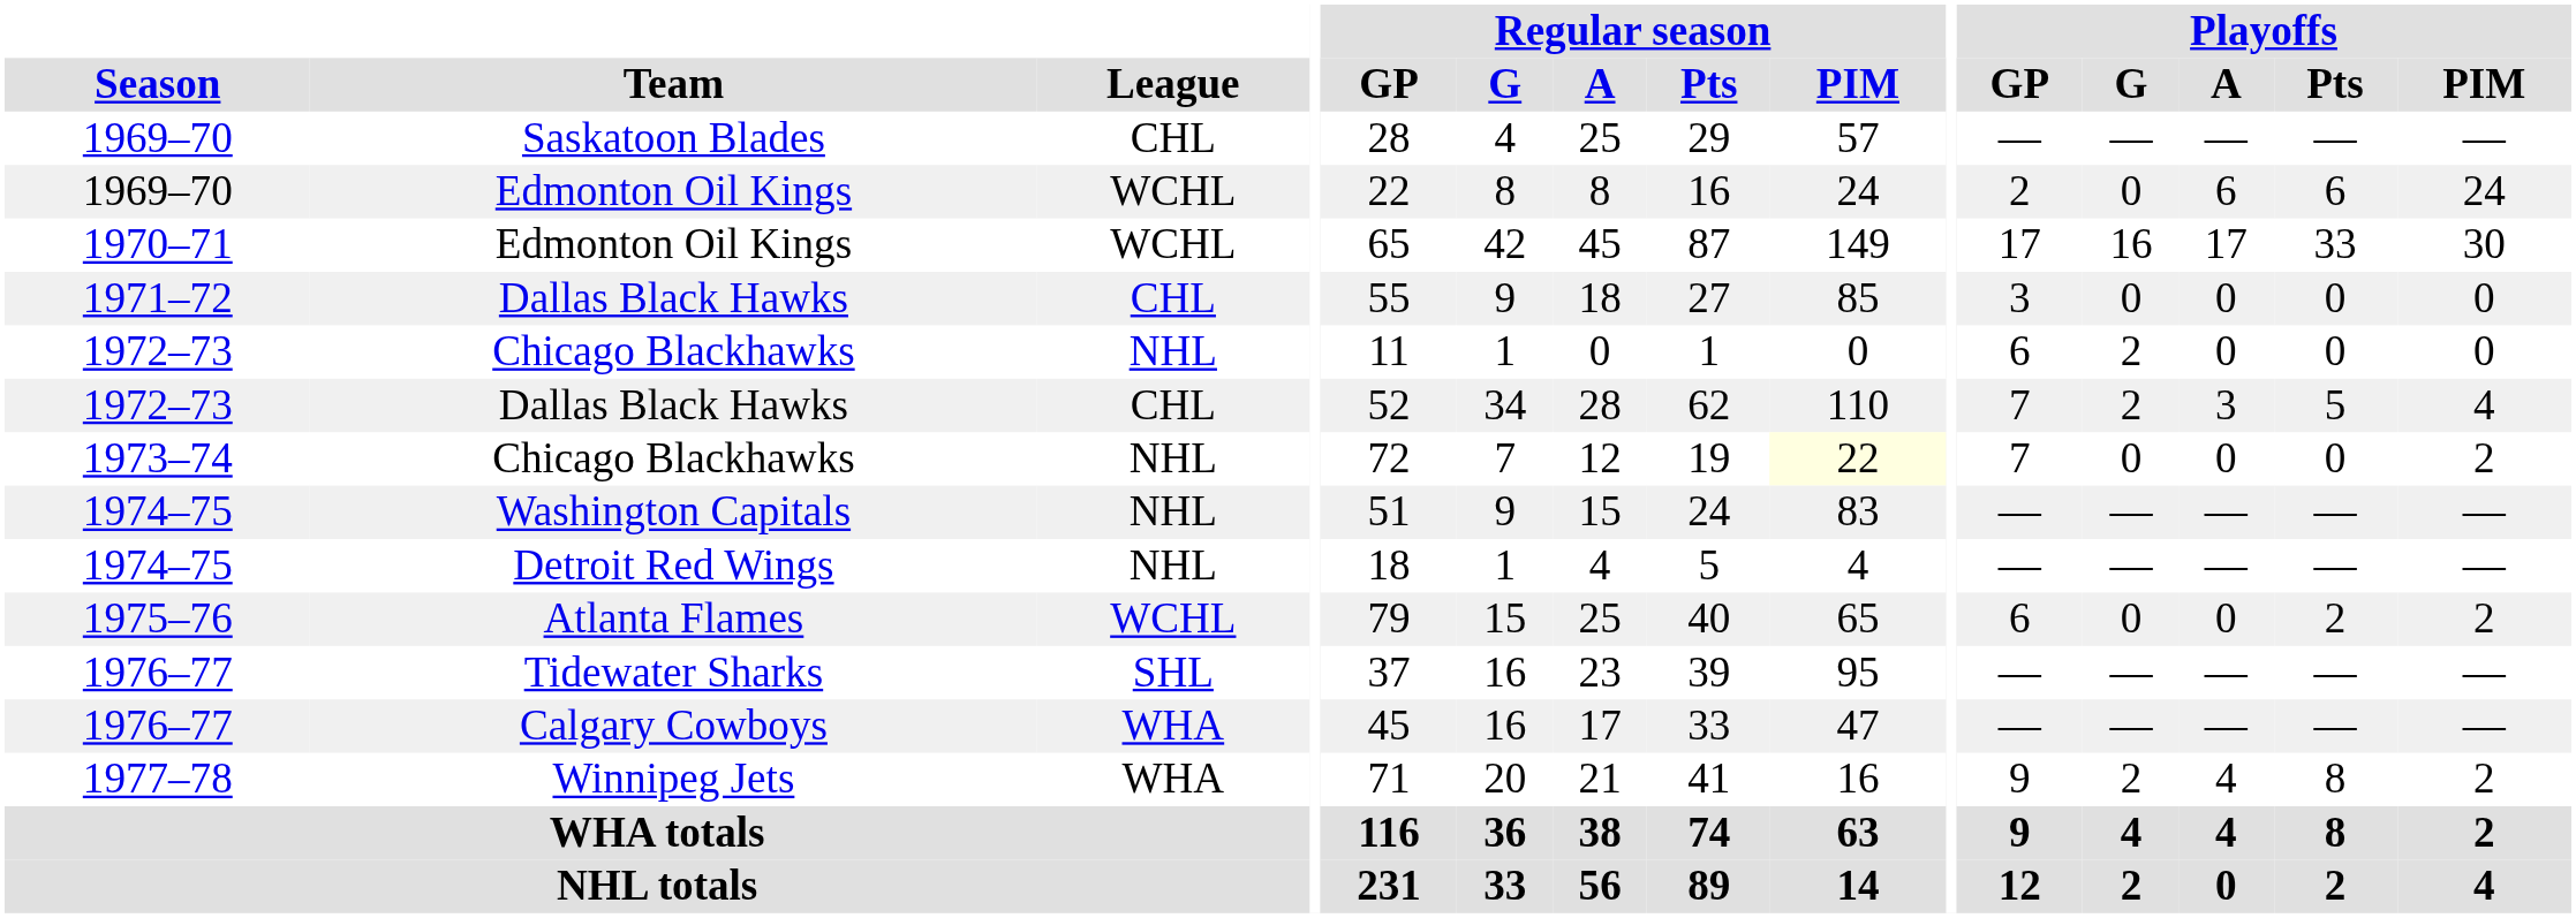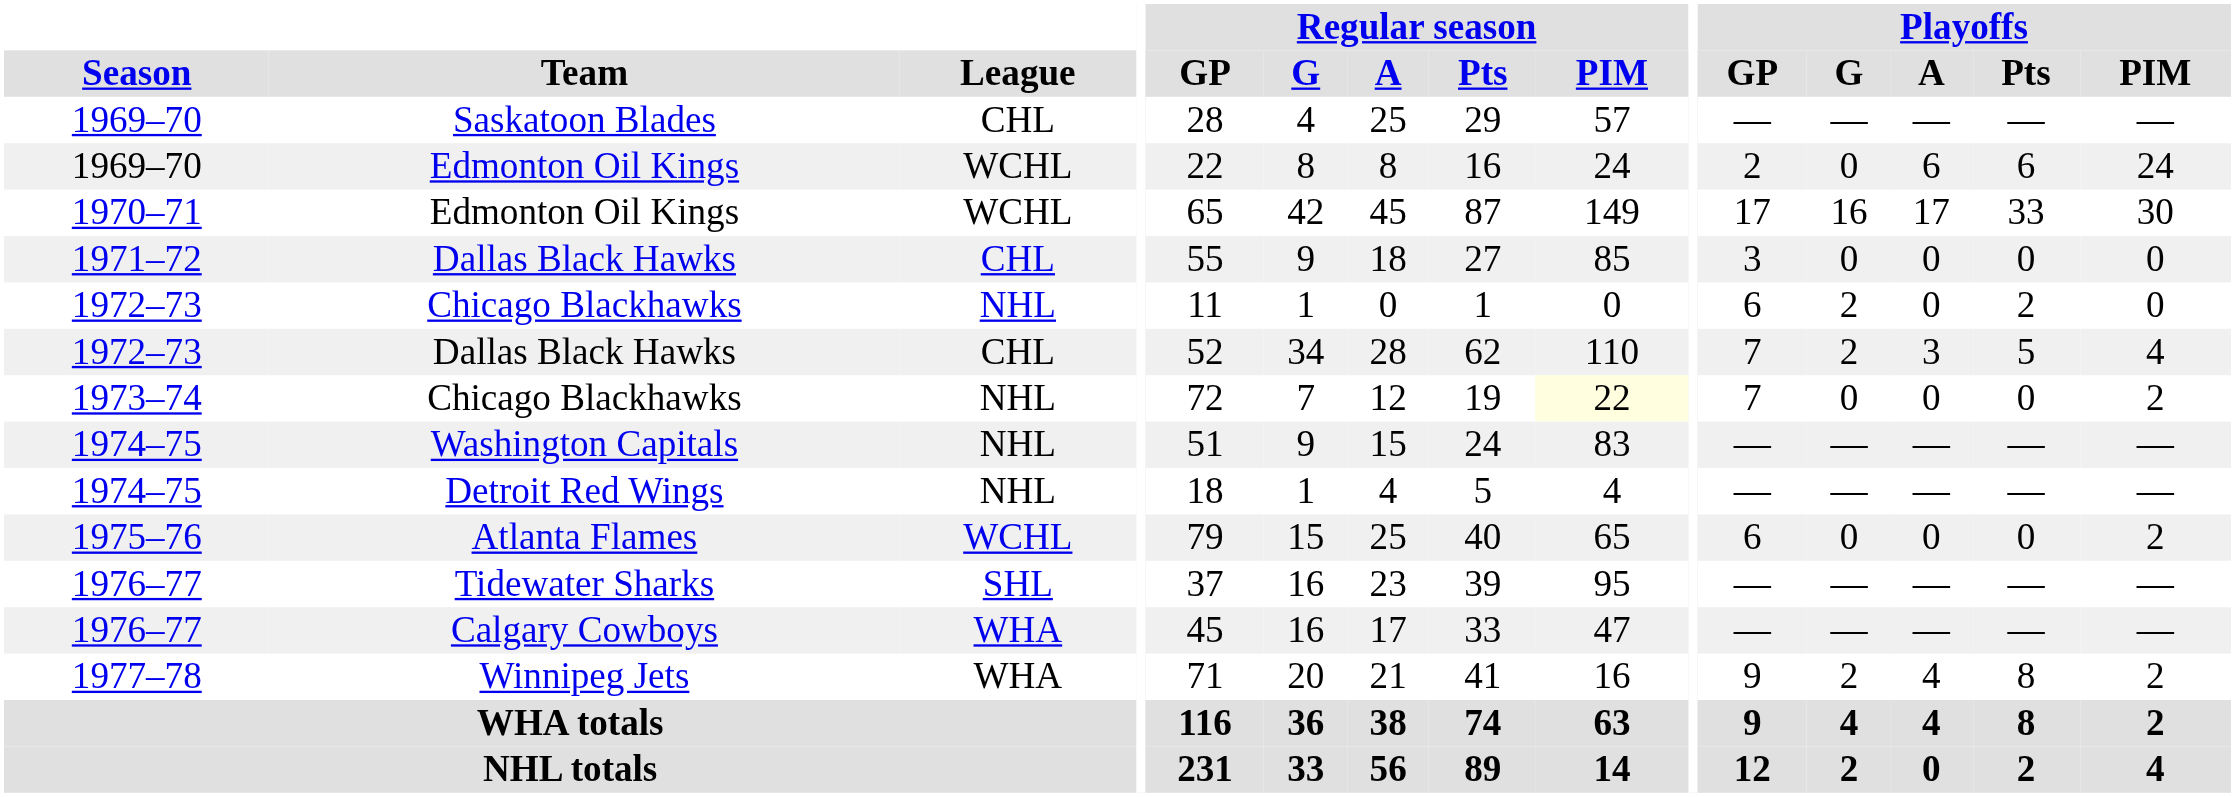1972–73 / Chicago Blackhawks | Playoffs / Pts: 0 -> 2
Atlanta Flames | Playoffs / Pts: 2 -> 0
